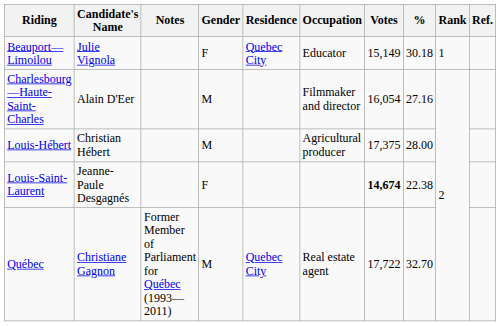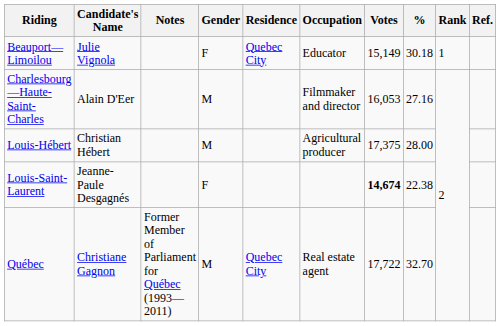Charlesbourg—Haute-Saint-Charles | Votes: 16,054 -> 16,053
